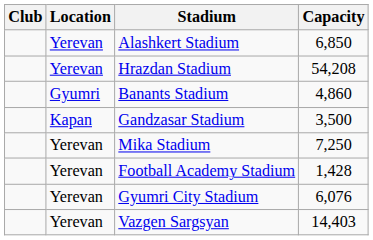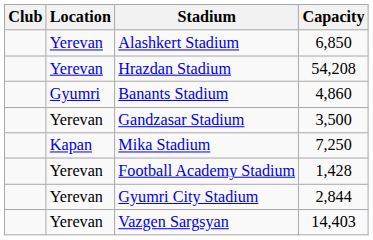Gandzasar Stadium | Location: Kapan -> Yerevan
Mika Stadium | Location: Yerevan -> Kapan
Gyumri City Stadium | Capacity: 6,076 -> 2,844
